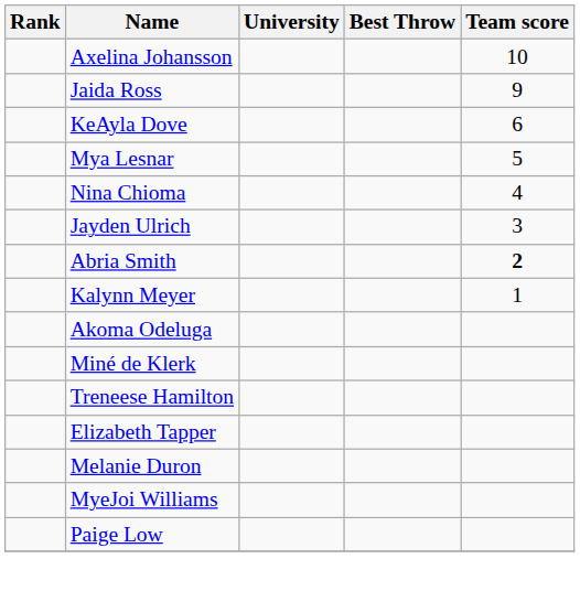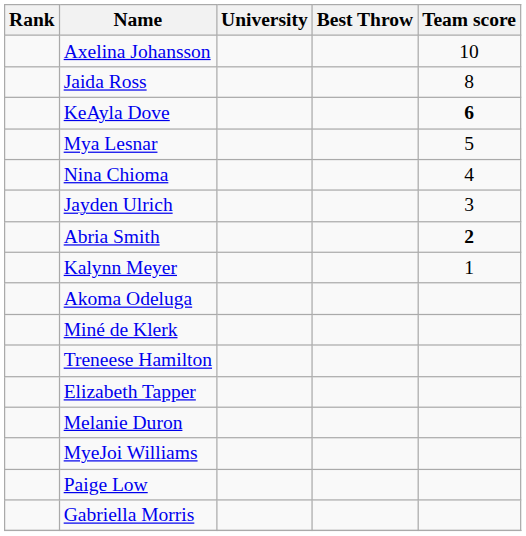Jaida Ross | Team score: 9 -> 8
KeAyla Dove | Team score: normal -> bold
+ row: Gabriella Morris
